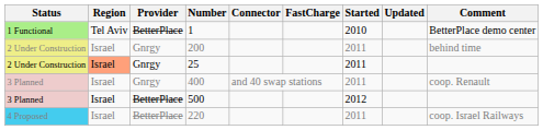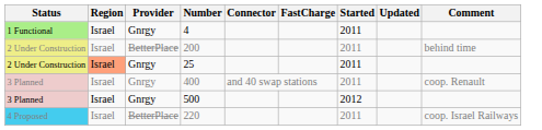- row: 1 Functional | Tel Aviv | BetterPlace | 1 | 2010 | BetterPlace demo center
+ row: 1 Functional | Israel | Gnrgy | 4 | 2011
200 | Provider: Gnrgy -> BetterPlace
500 | Provider: BetterPlace -> Gnrgy
